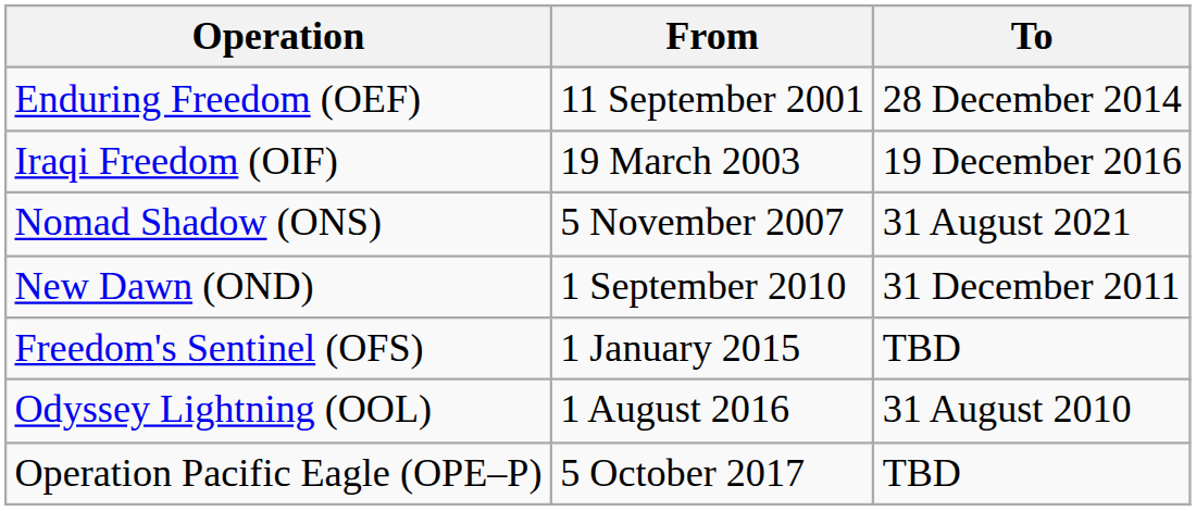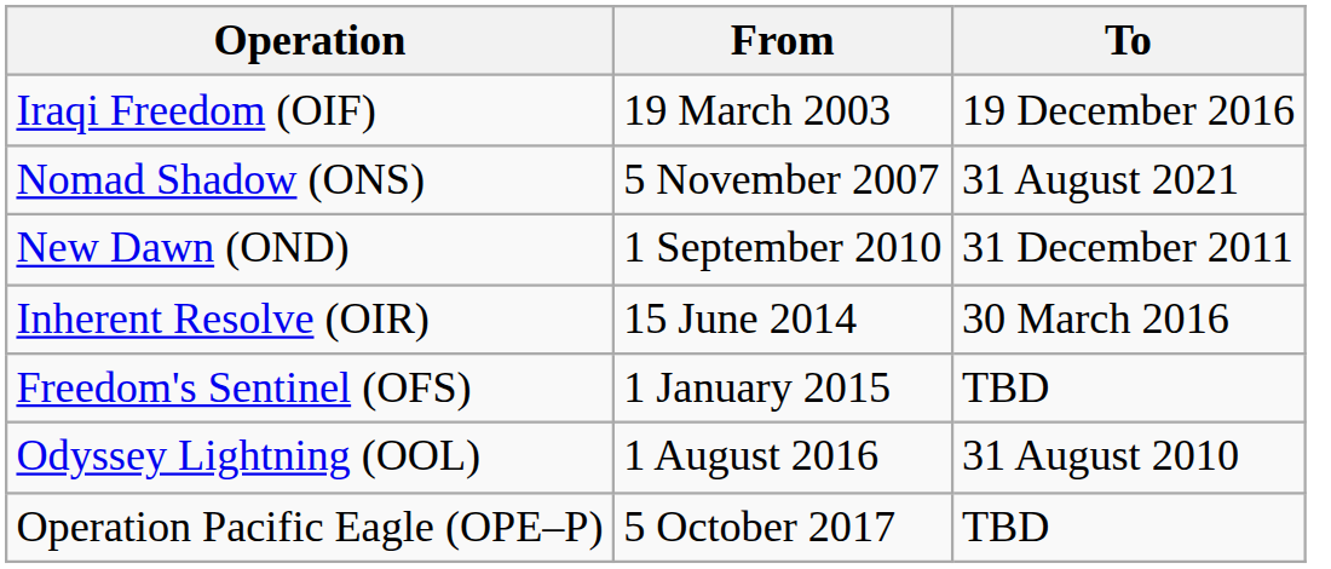- row: Enduring Freedom (OEF) | 11 September 2001 | 28 December 2014
+ row: Inherent Resolve (OIR) | 15 June 2014 | 30 March 2016
